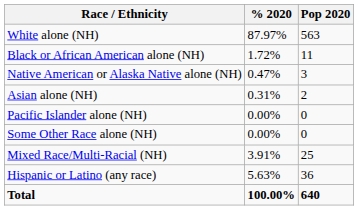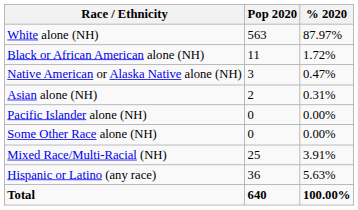columns swapped: Pop 2020 <-> % 2020
